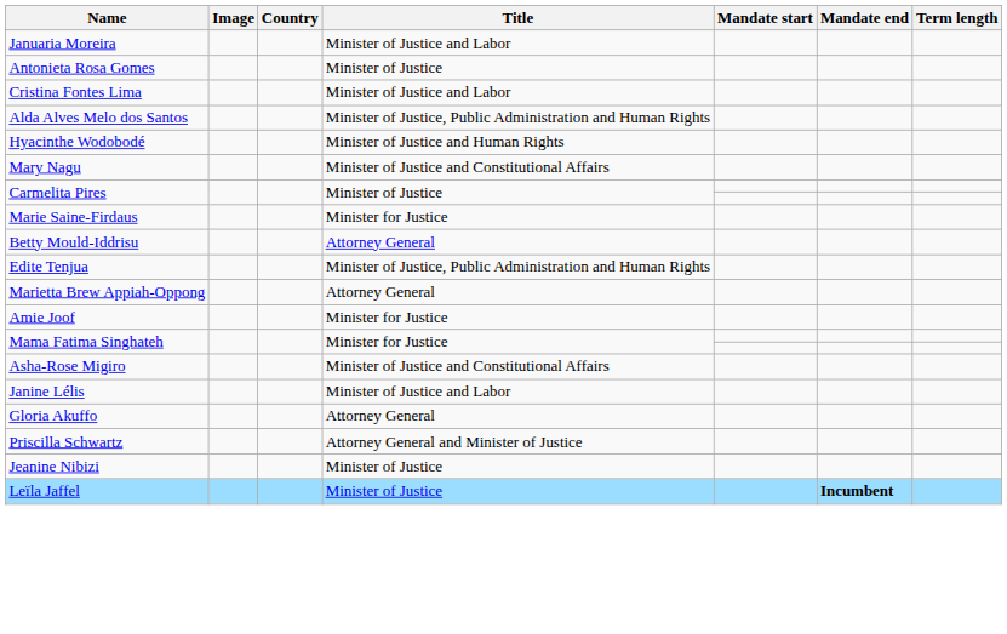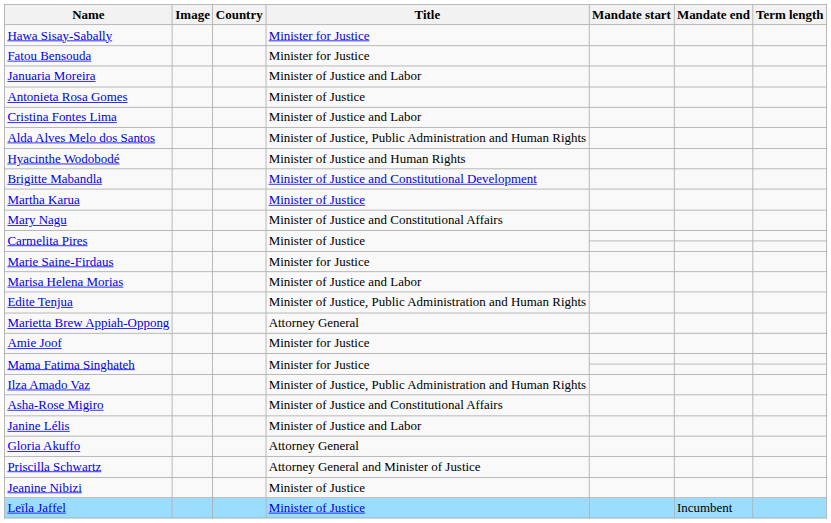+ row: Hawa Sisay-Sabally | Minister for Justice
+ row: Fatou Bensouda | Minister for Justice
+ row: Brigitte Mabandla | Minister of Justice and Constitutional Development
+ row: Martha Karua | Minister of Justice
+ row: Marisa Helena Morias | Minister of Justice and Labor
- row: Betty Mould-Iddrisu | Attorney General
+ row: Ilza Amado Vaz | Minister of Justice, Public Administration and Human Rights
Leïla Jaffel | Mandate end: bold -> normal
